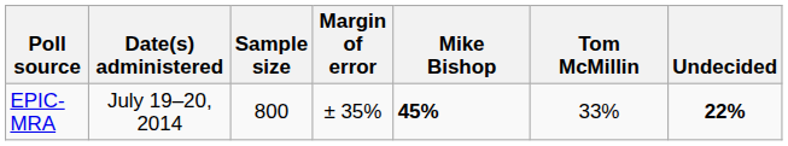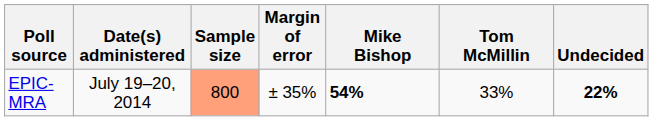EPIC-MRA | Sample size: no background -> lightsalmon background
EPIC-MRA | Mike Bishop: 45% -> 54%
